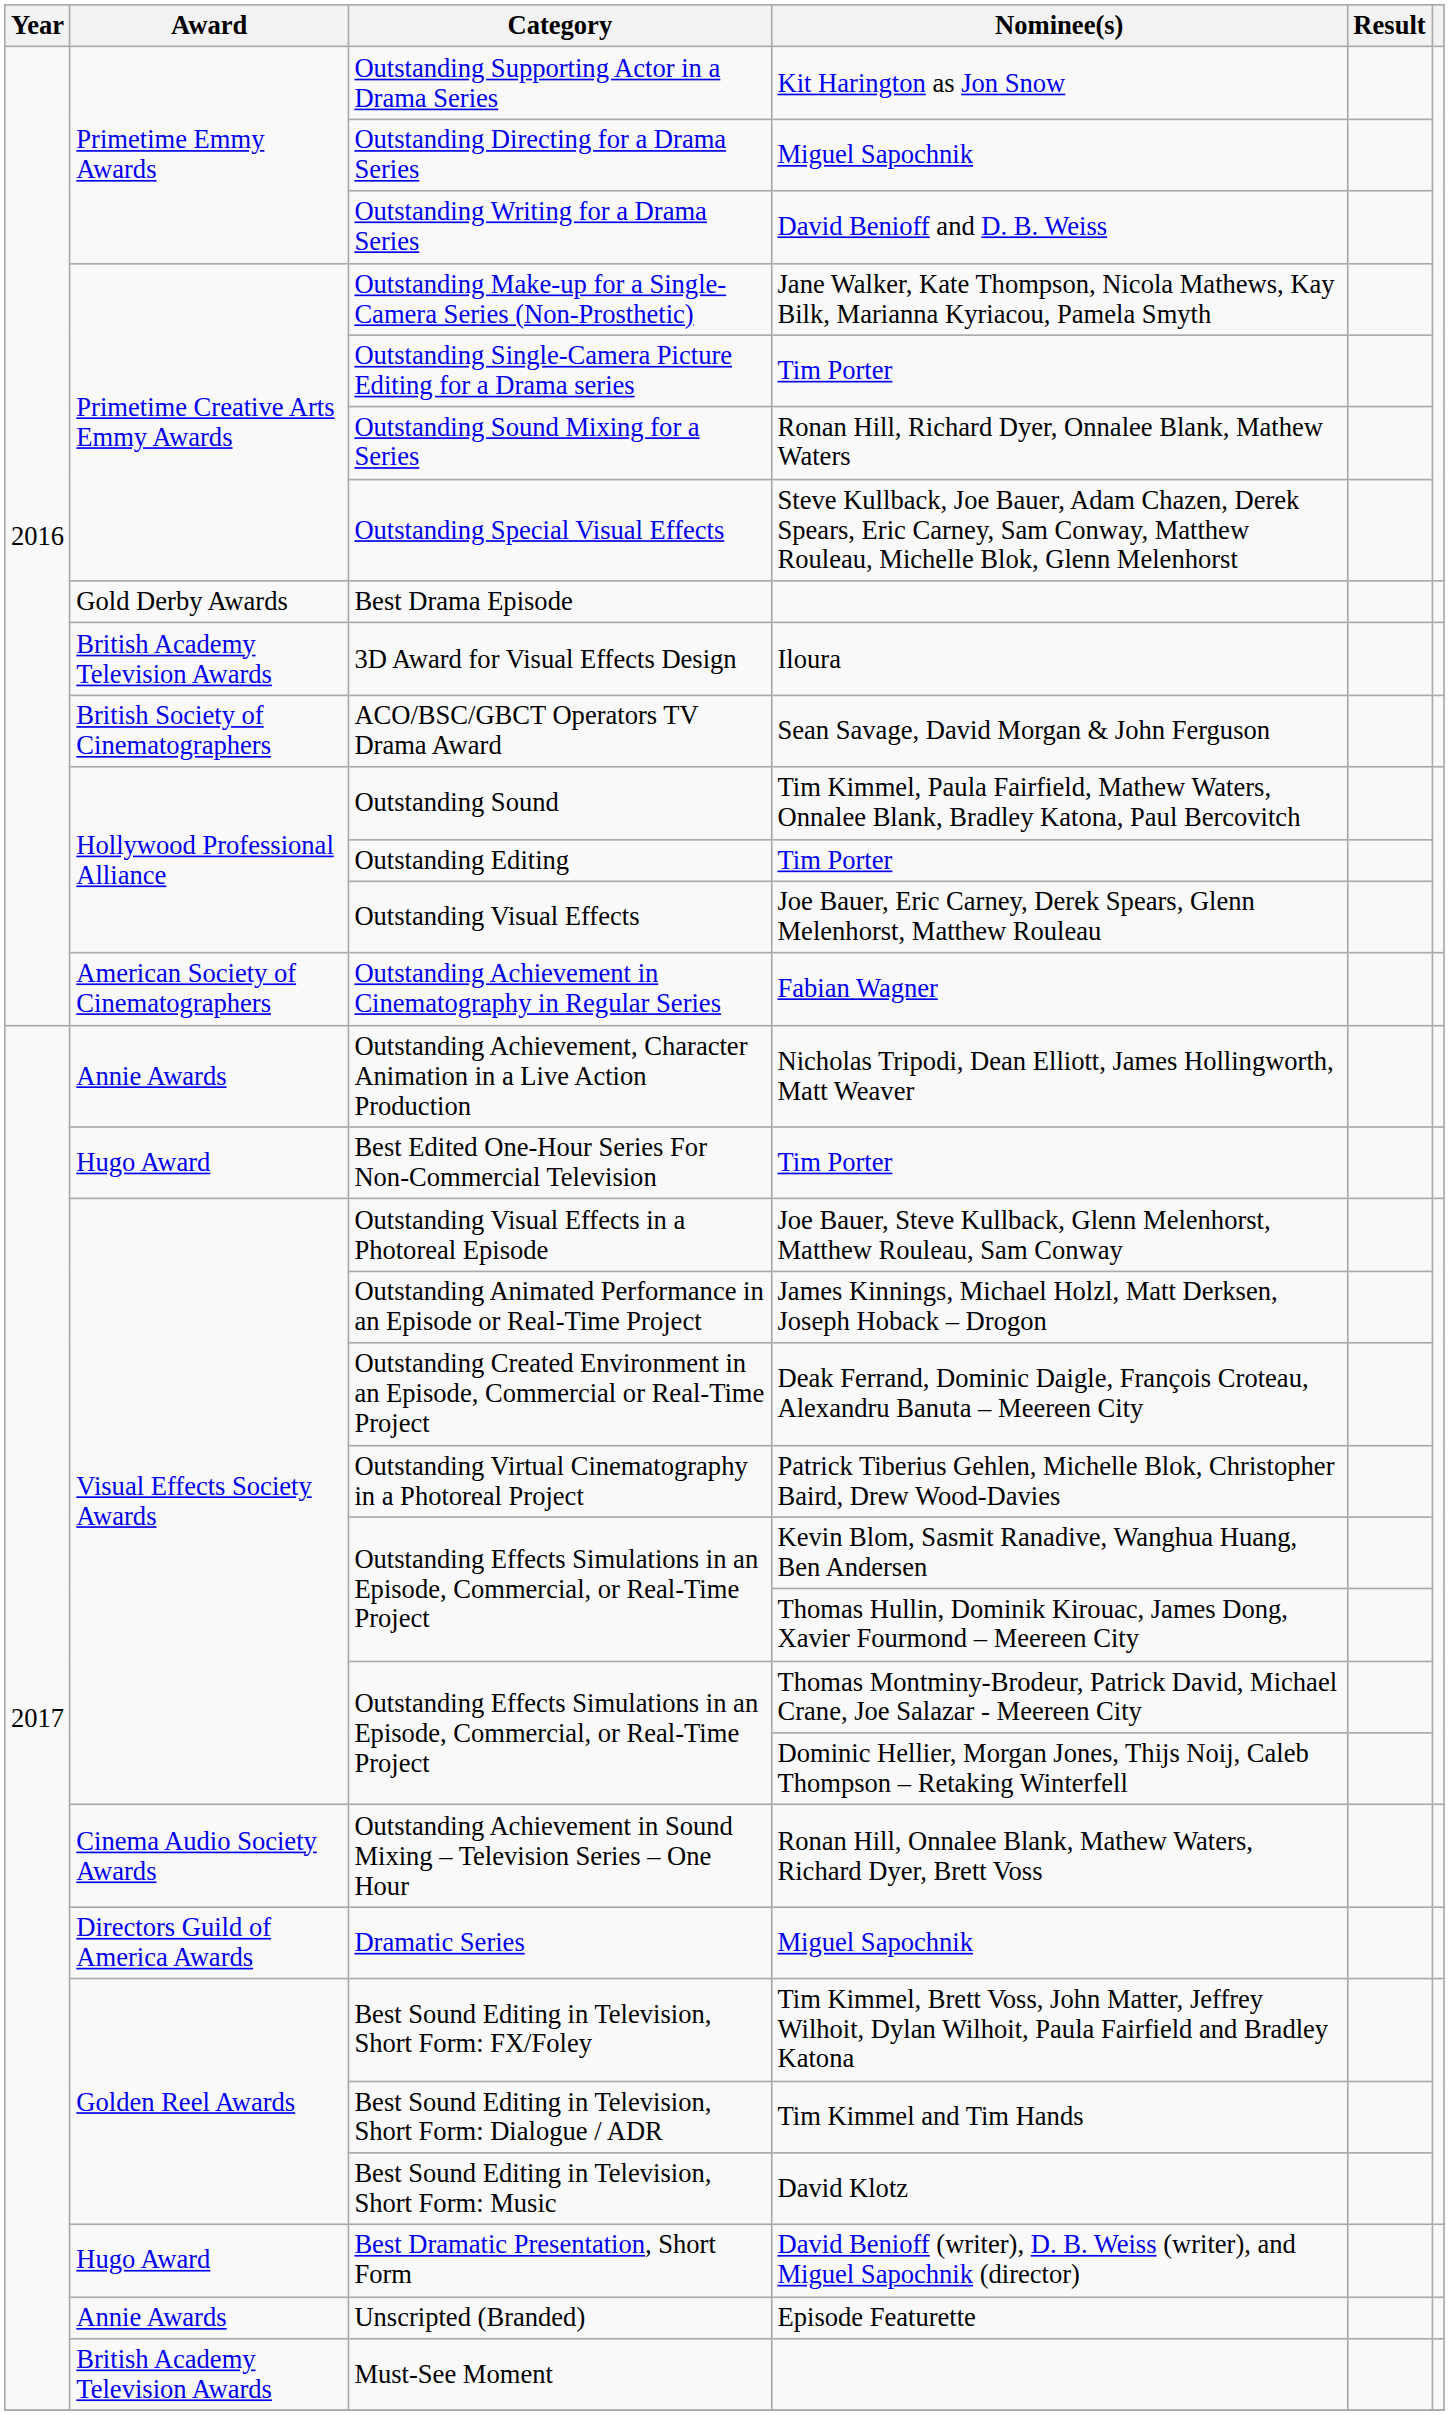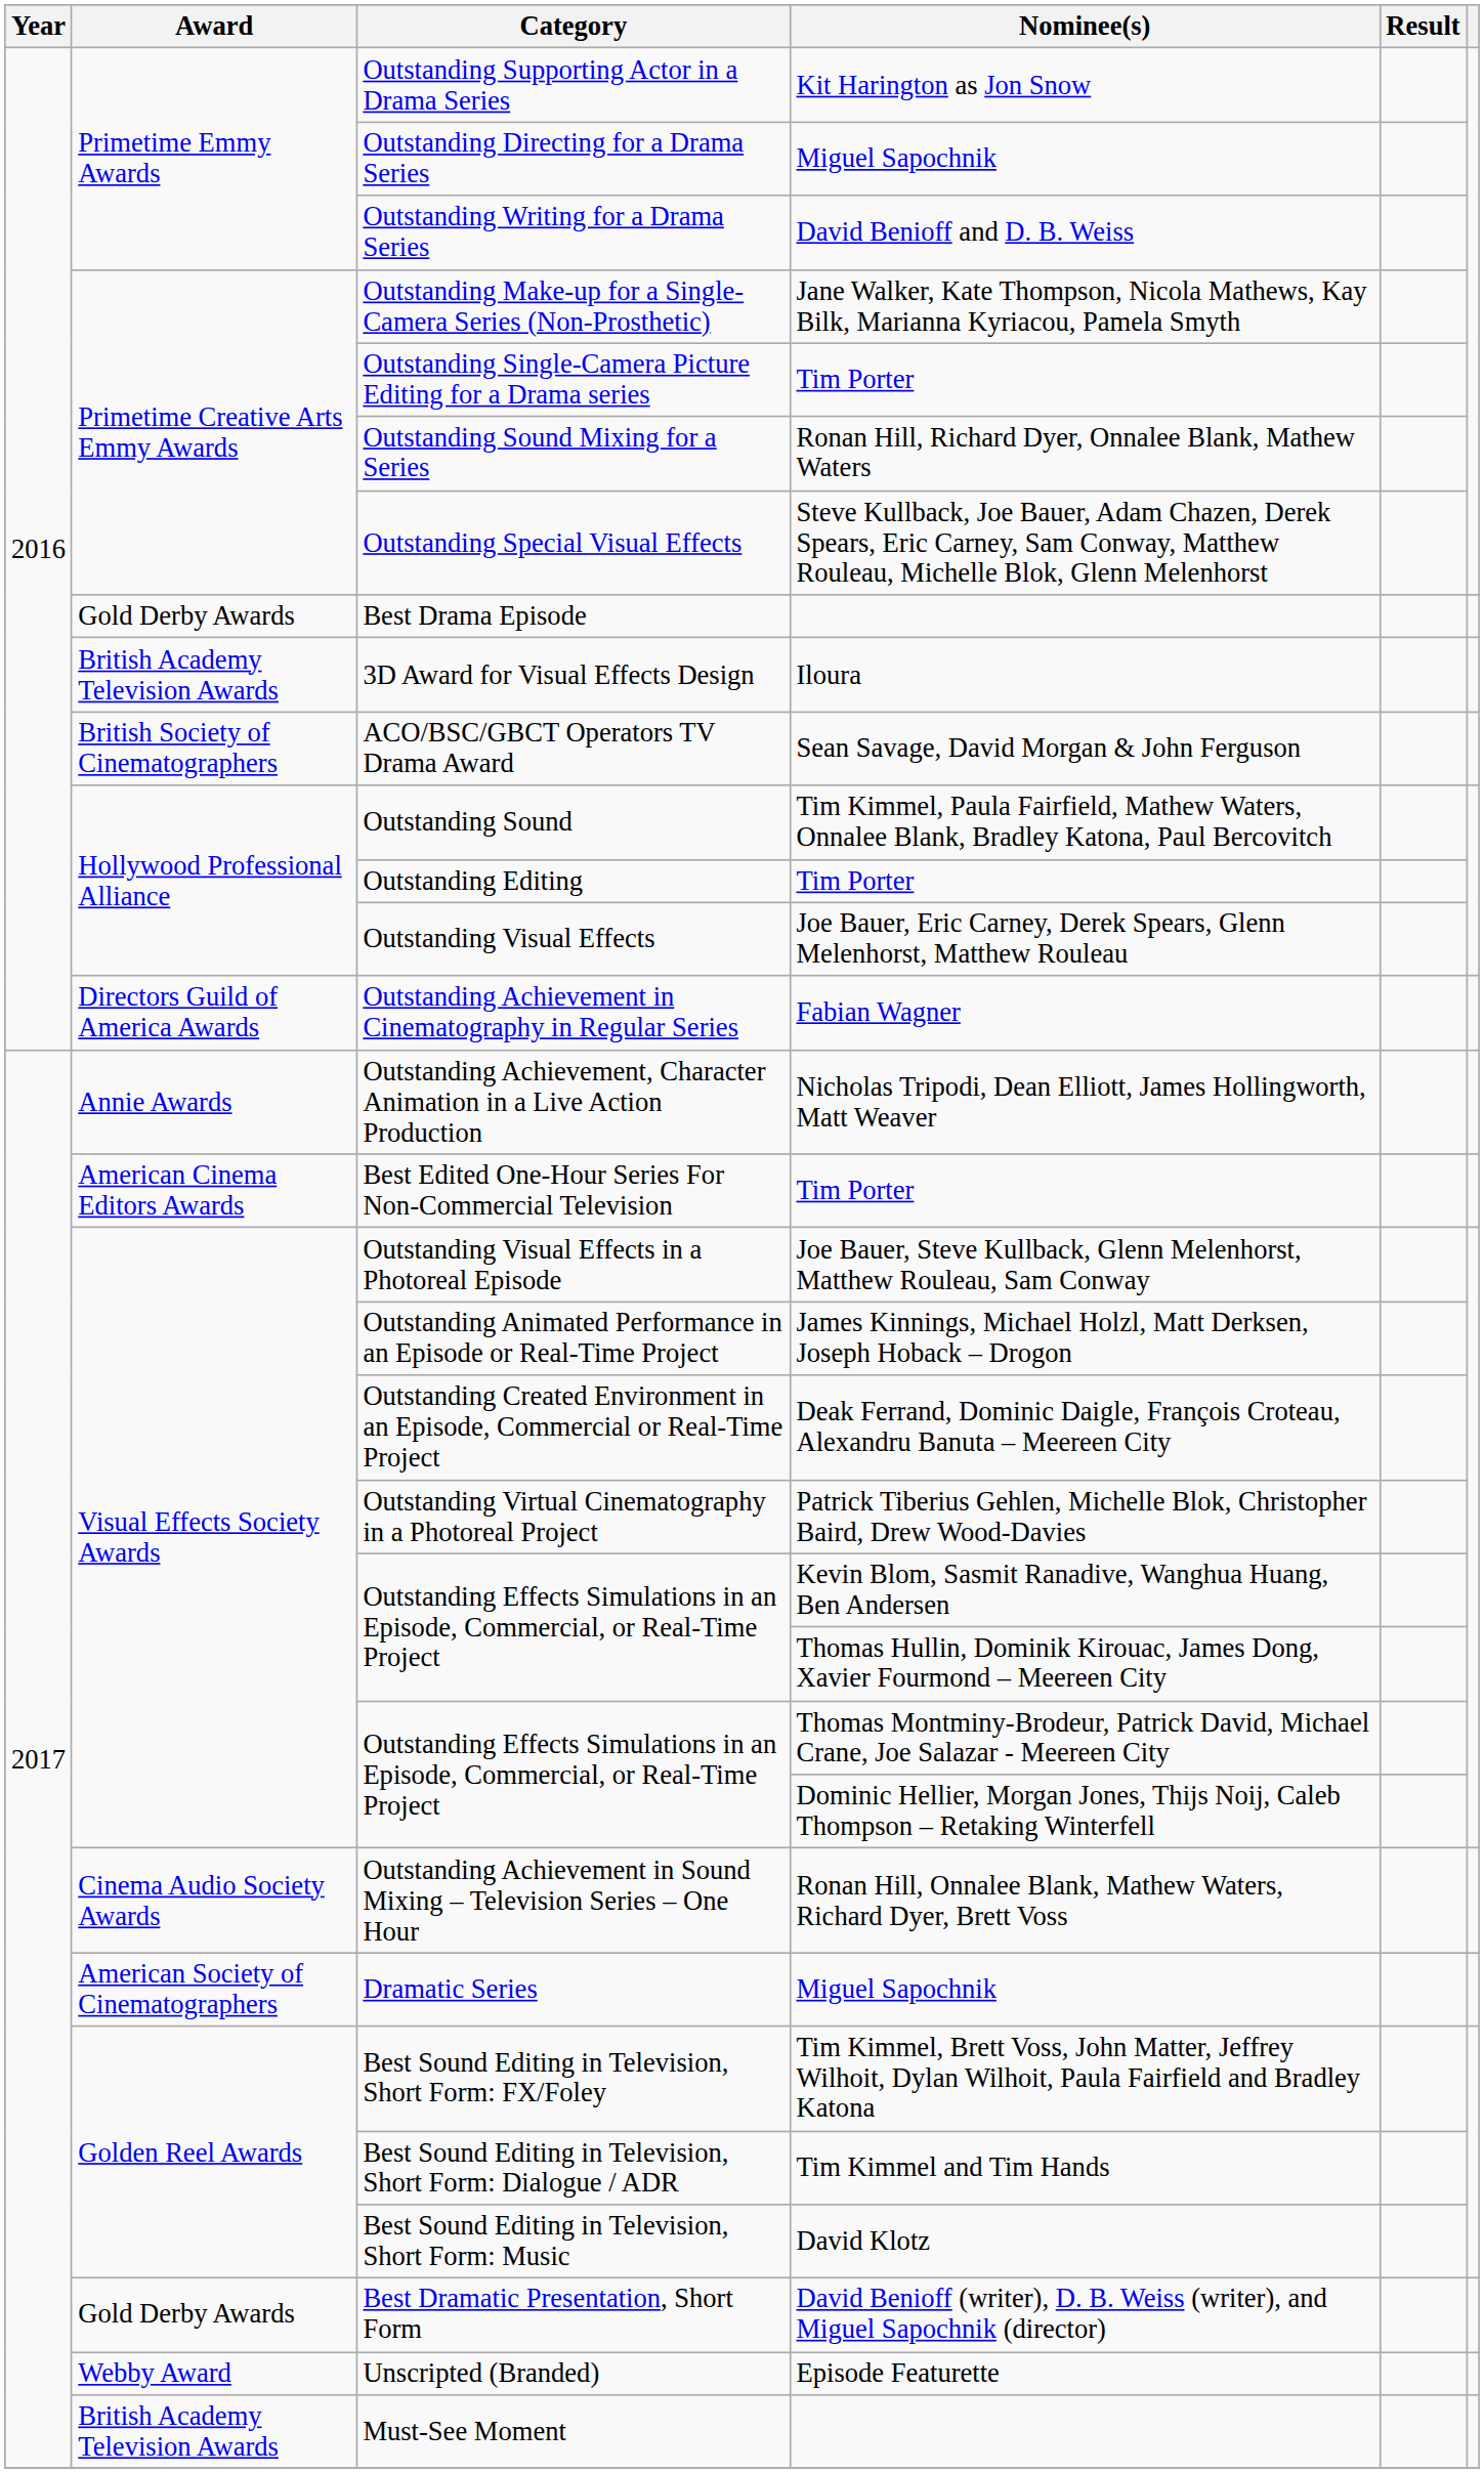Outstanding Achievement in Cinematography in Regular Series | Award: American Society of Cinematographers -> Directors Guild of America Awards
Best Edited One-Hour Series For Non-Commercial Television | Award: Hugo Award -> American Cinema Editors Awards
Dramatic Series | Award: Directors Guild of America Awards -> American Society of Cinematographers
Best Dramatic Presentation, Short Form | Award: Hugo Award -> Gold Derby Awards
Unscripted (Branded) | Award: Annie Awards -> Webby Award
